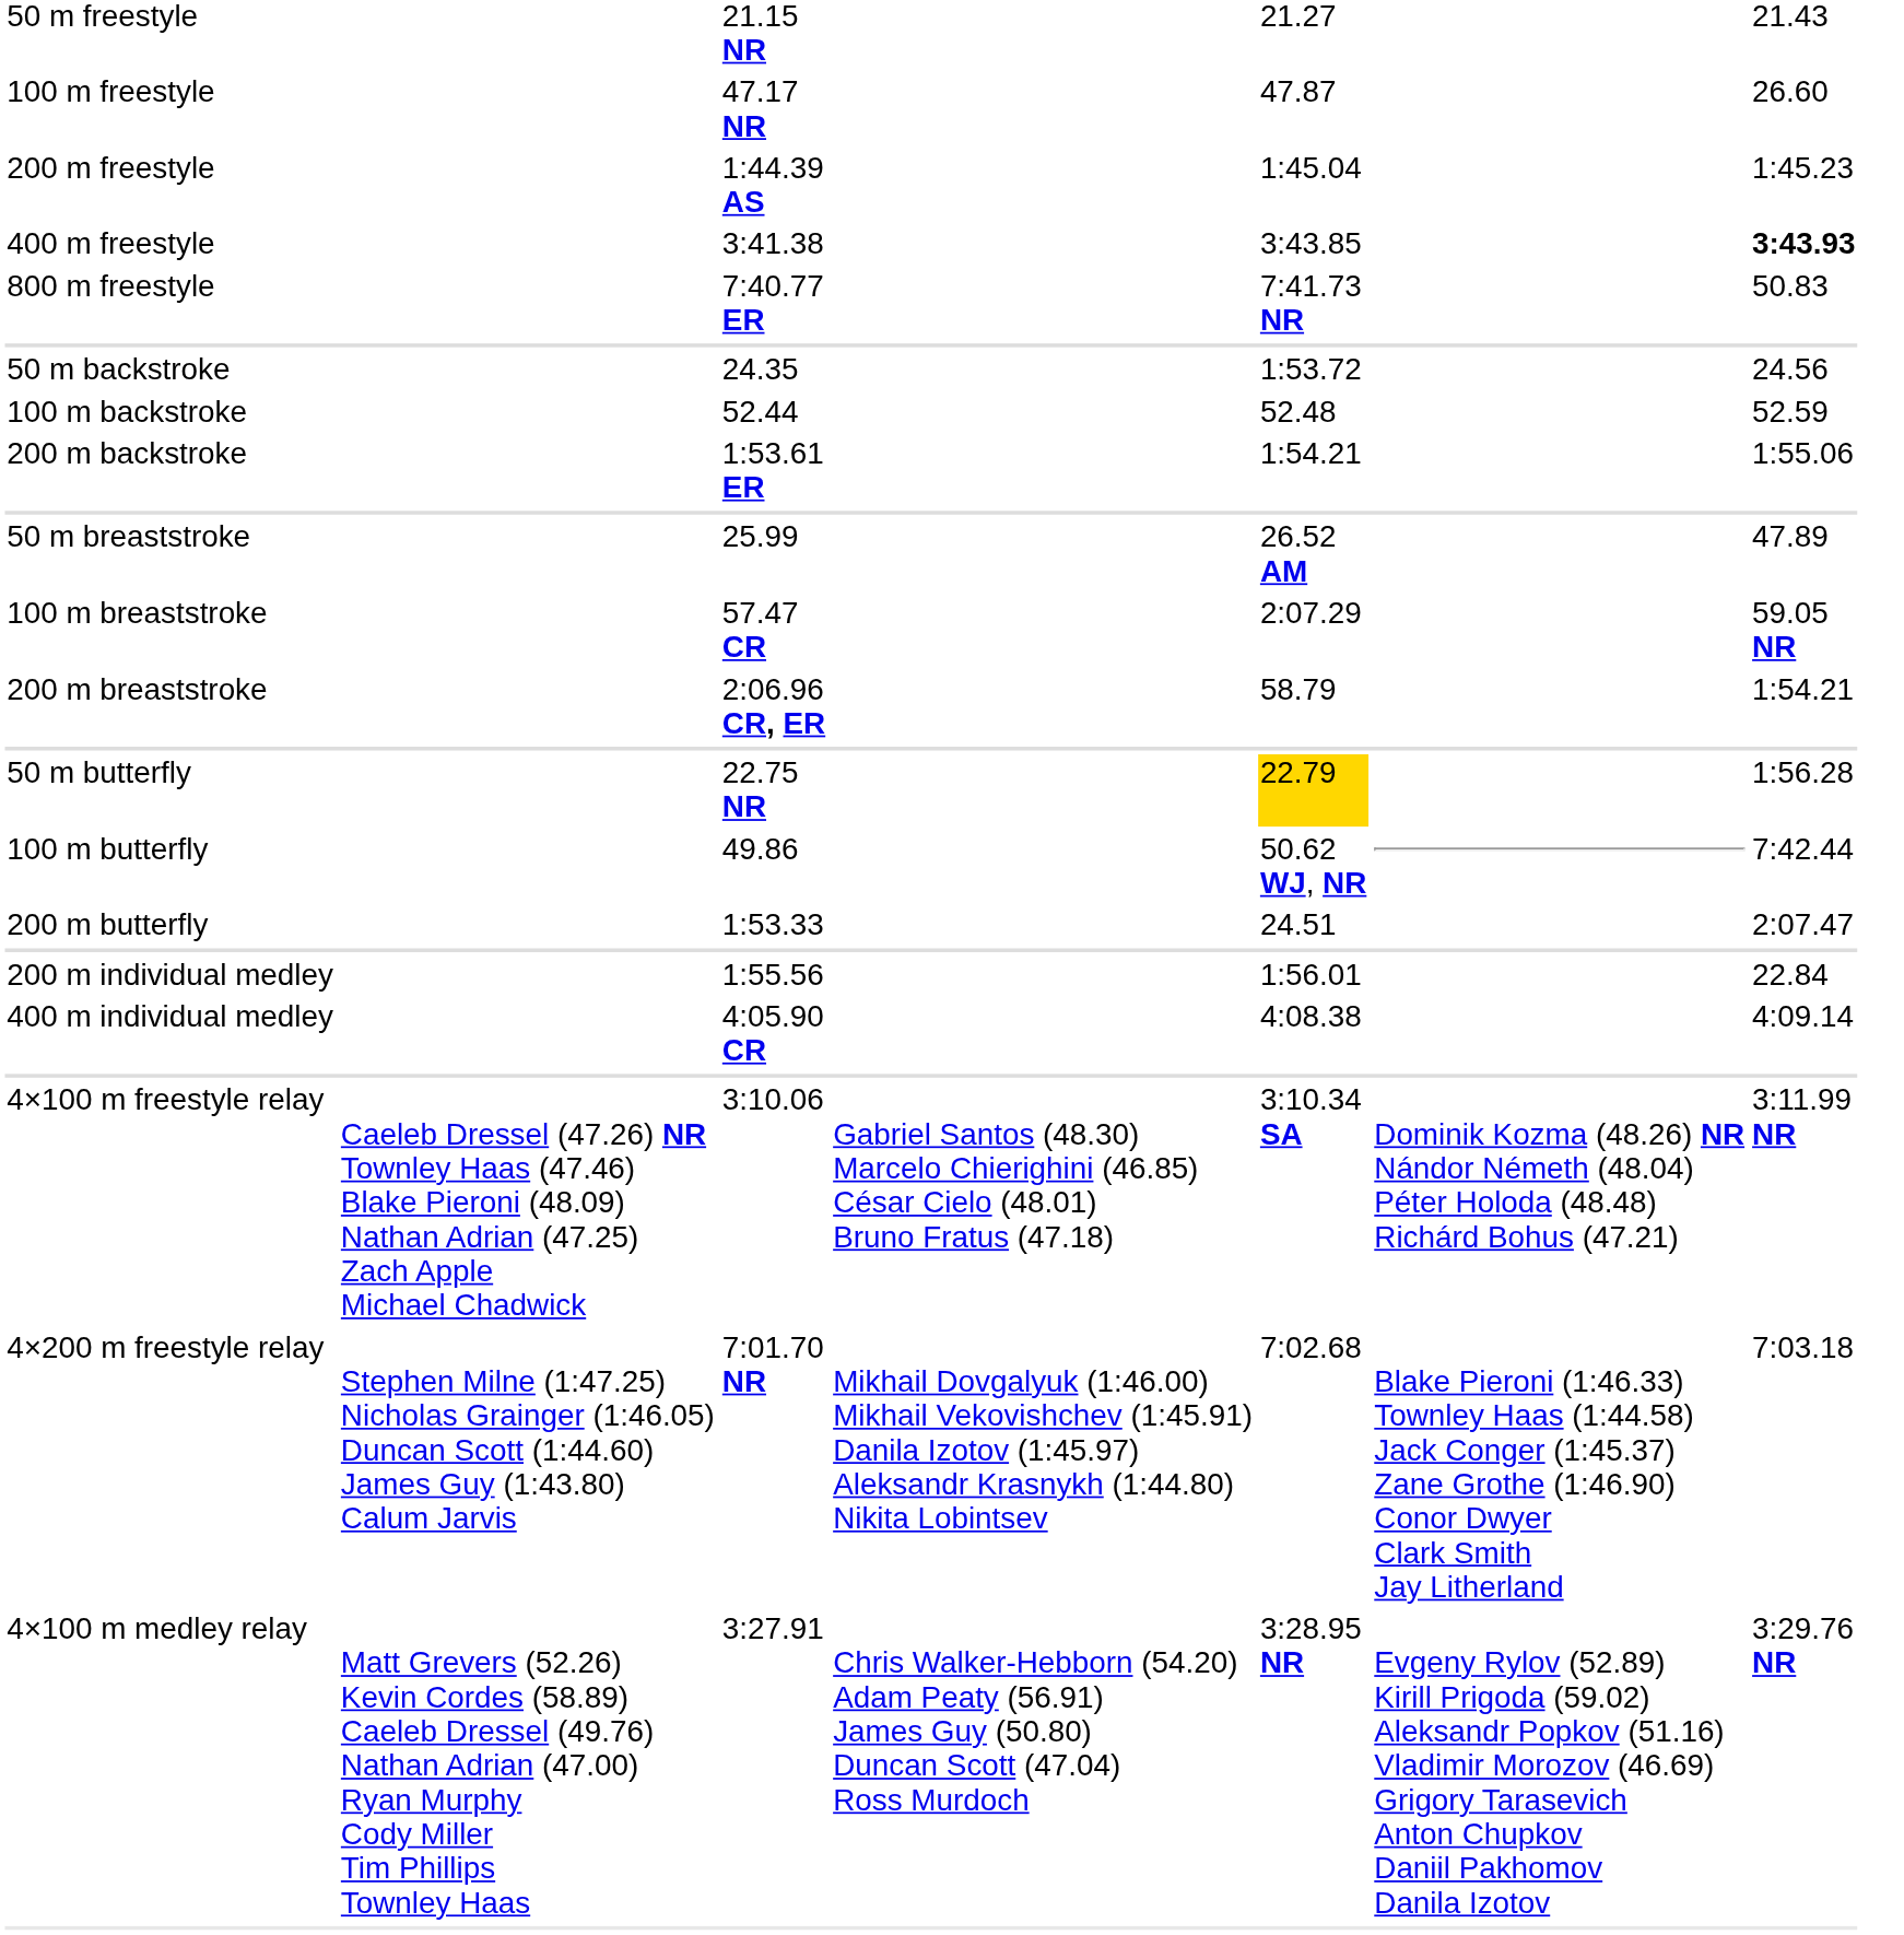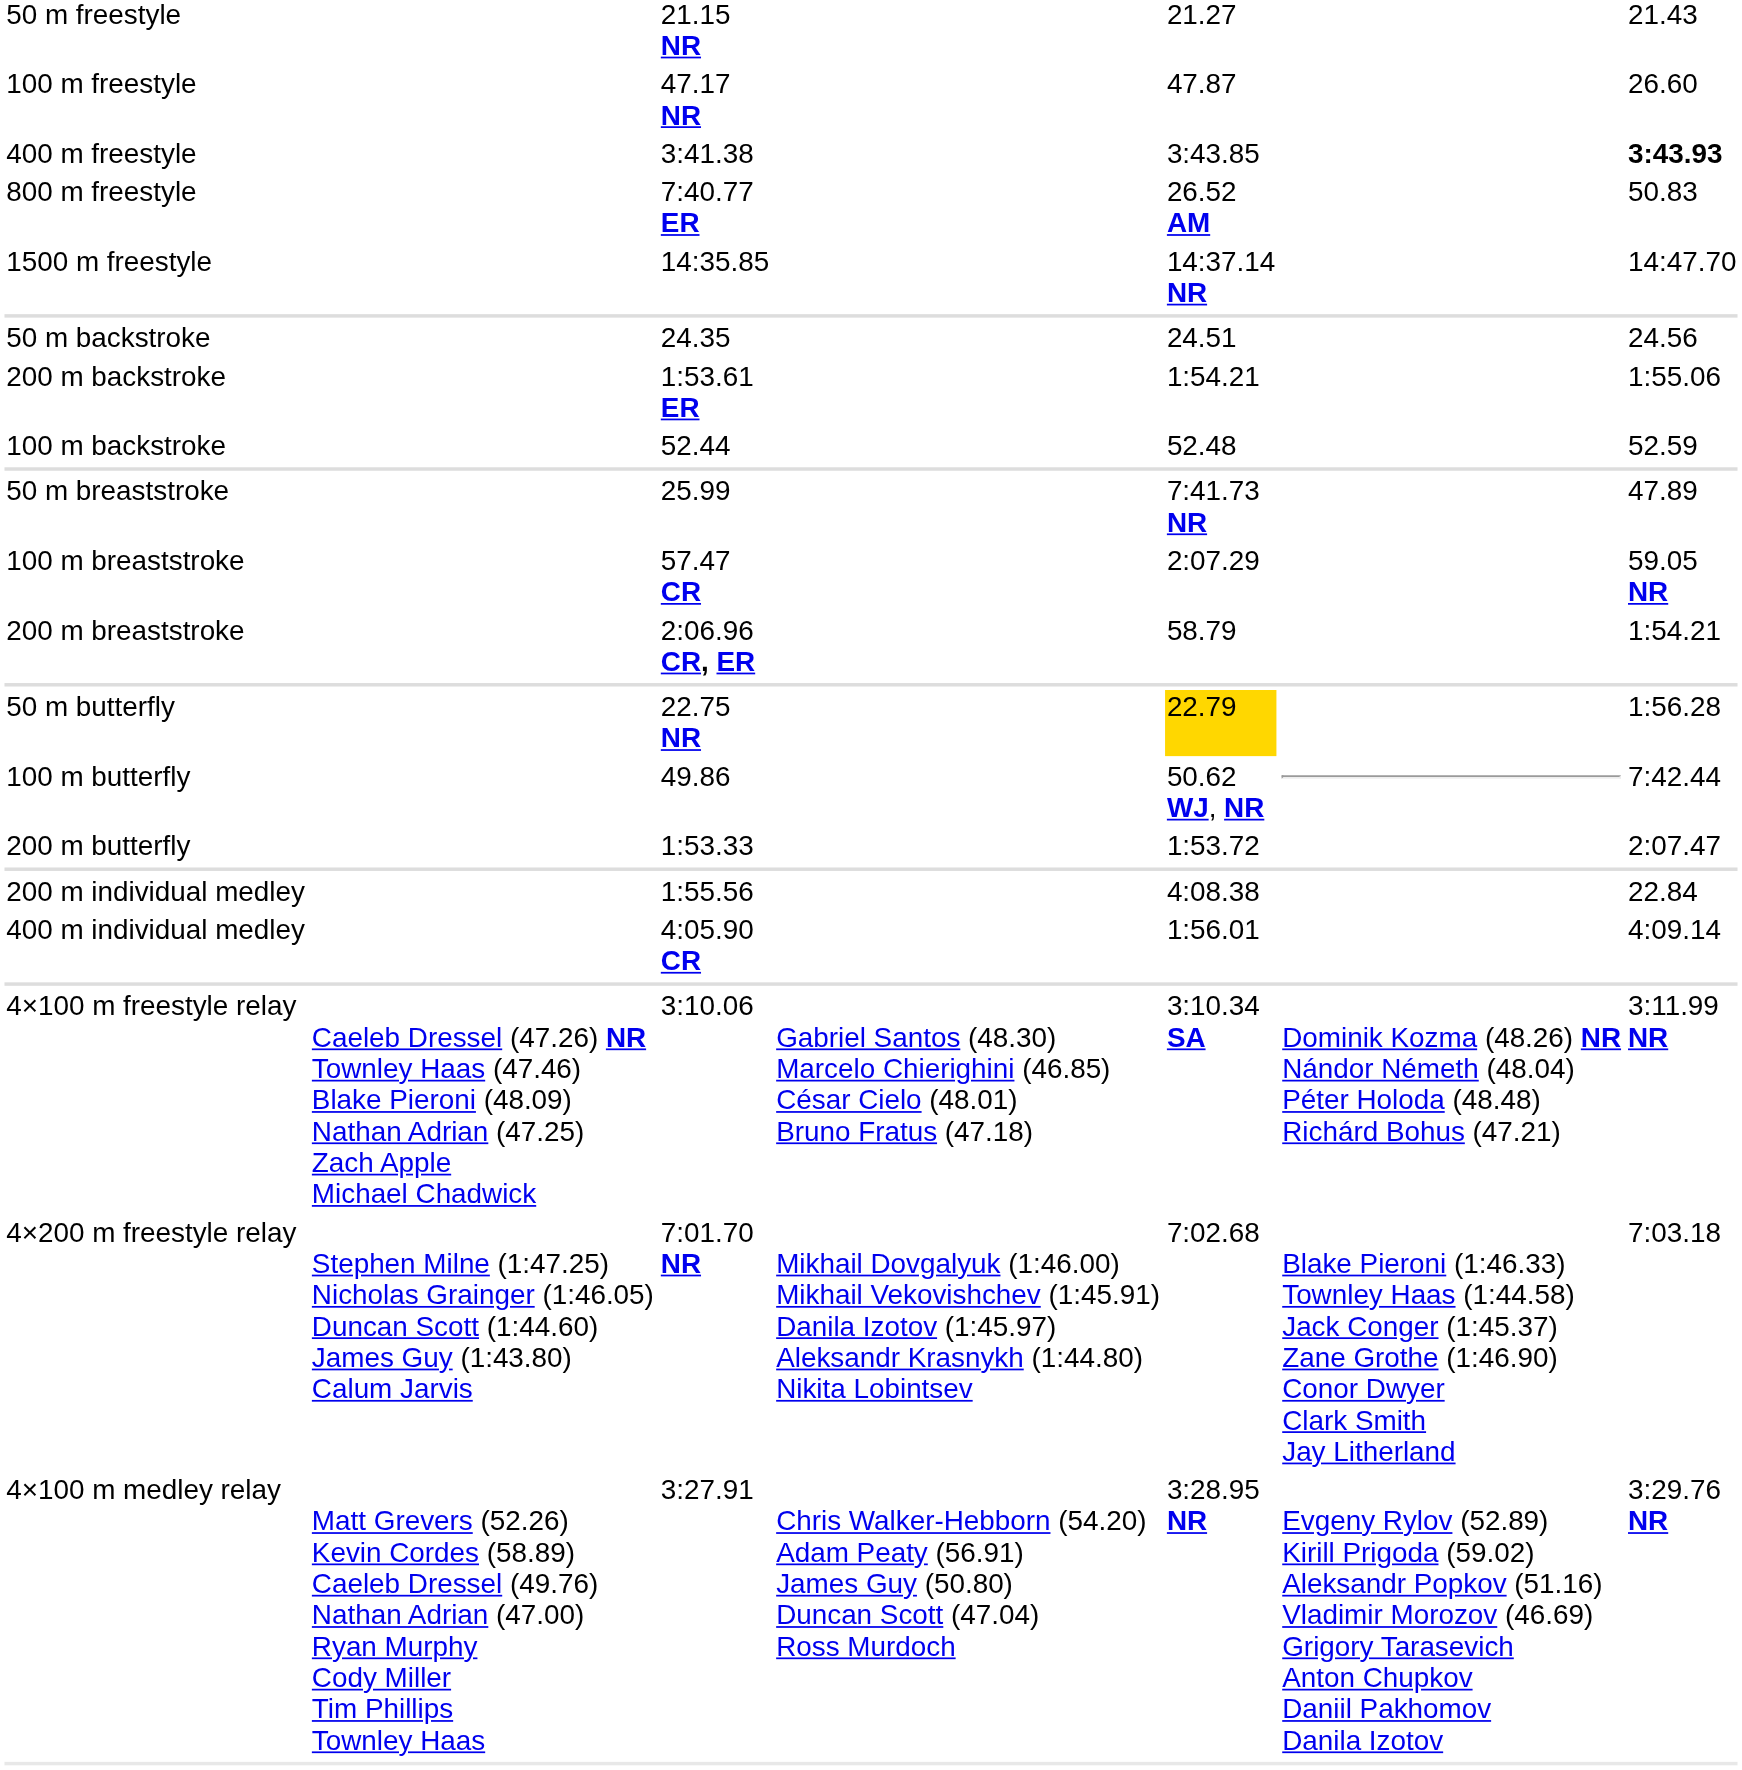- row: 200 m freestyle | 1:44.39 AS | 1:45.04 | 1:45.23
800 m freestyle | column 5: 7:41.73 NR -> 26.52 AM
+ row: 1500 m freestyle | 14:35.85 | 14:37.14 NR | 14:47.70
50 m backstroke | column 5: 1:53.72 -> 24.51
rows swapped: 100 m backstroke <-> 200 m backstroke
50 m breaststroke | column 5: 26.52 AM -> 7:41.73 NR
200 m butterfly | column 5: 24.51 -> 1:53.72
200 m individual medley | column 5: 1:56.01 -> 4:08.38
400 m individual medley | column 5: 4:08.38 -> 1:56.01
